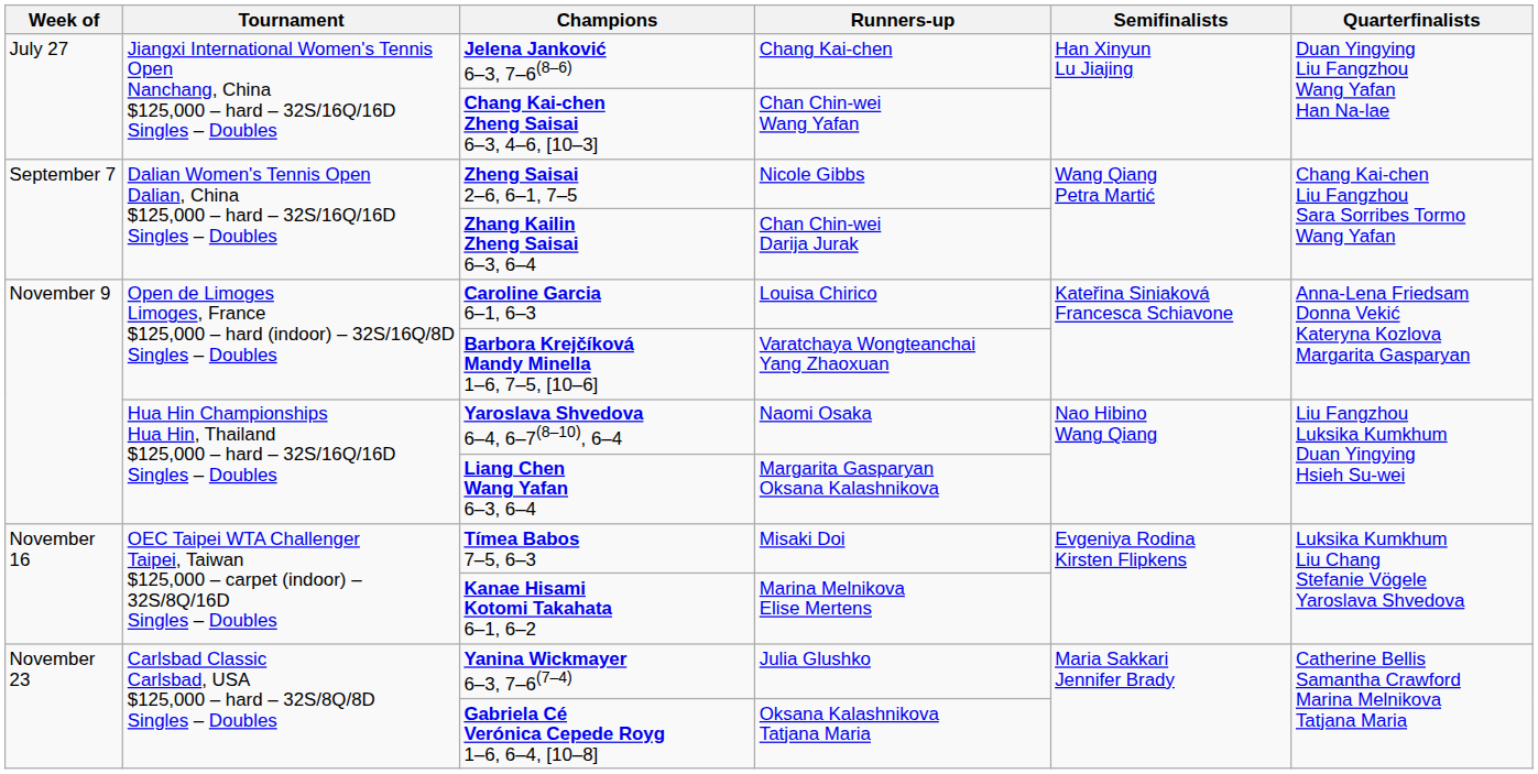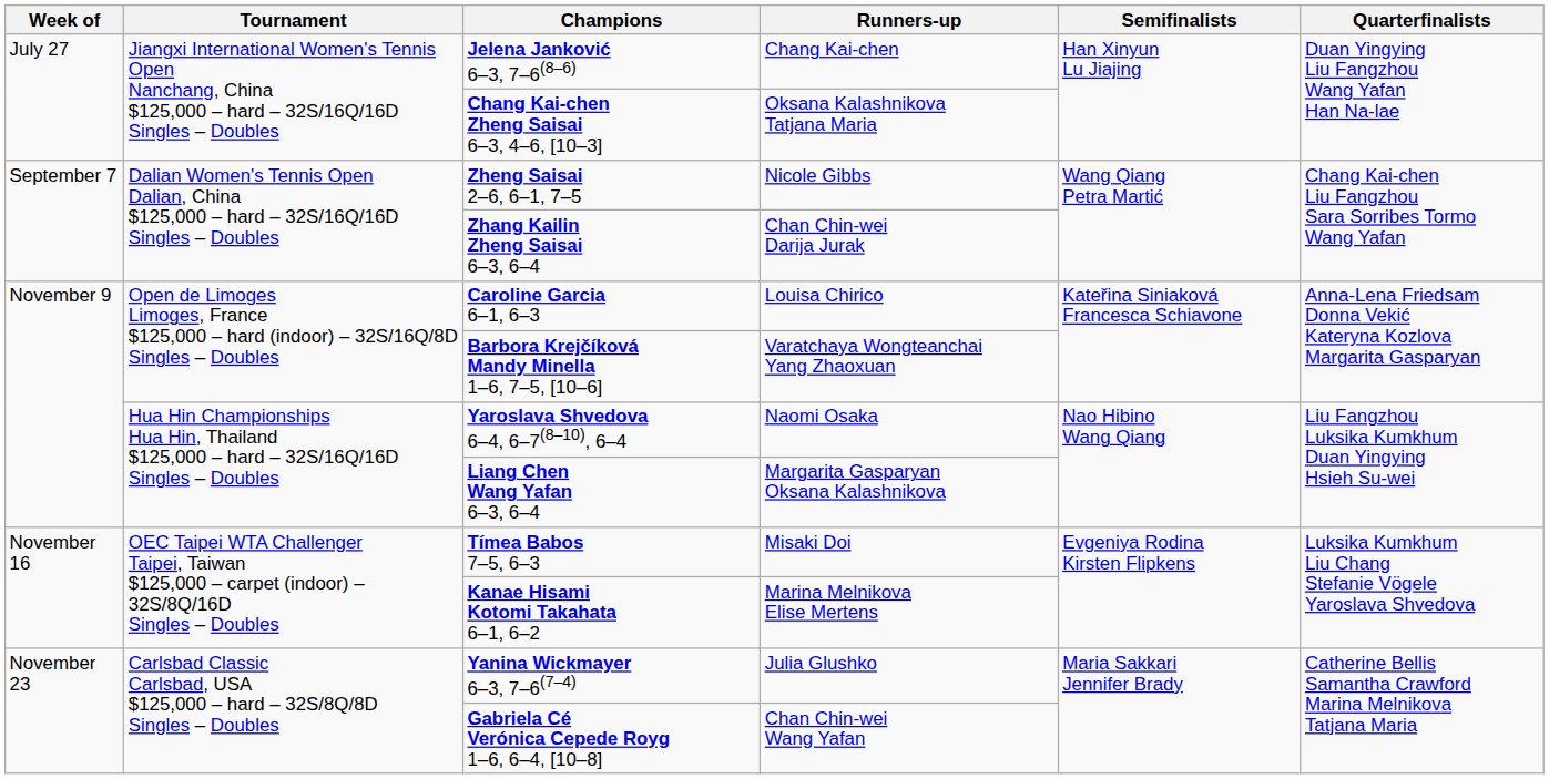Chang Kai-chen Zheng Saisai 6–3, 4–6, [10–3] | Runners-up: Chan Chin-wei Wang Yafan -> Oksana Kalashnikova Tatjana Maria
Gabriela Cé Verónica Cepede Royg 1–6, 6–4, [10–8] | Runners-up: Oksana Kalashnikova Tatjana Maria -> Chan Chin-wei Wang Yafan
